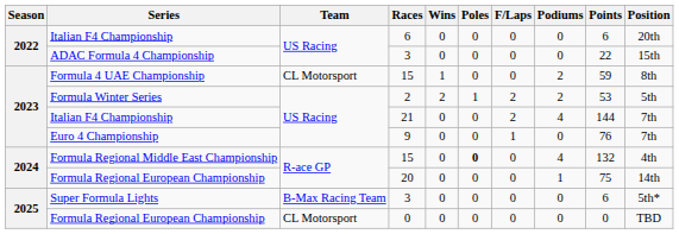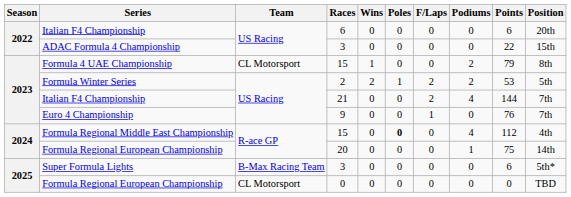Formula 4 UAE Championship | Points: 59 -> 79
Formula Regional Middle East Championship | Points: 132 -> 112
